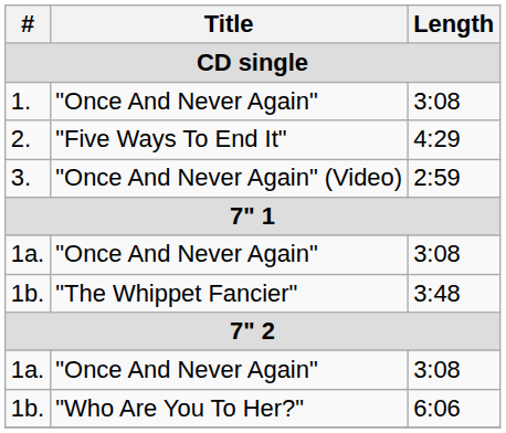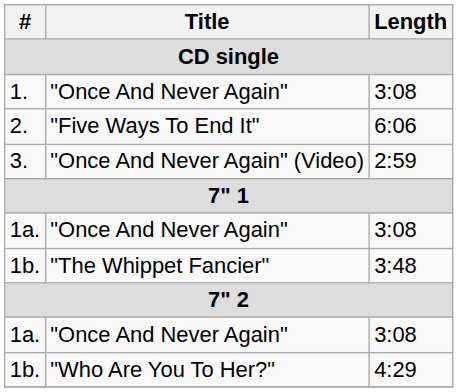2. | Length: 4:29 -> 6:06
1b. / "Who Are You To Her?" | Length: 6:06 -> 4:29
